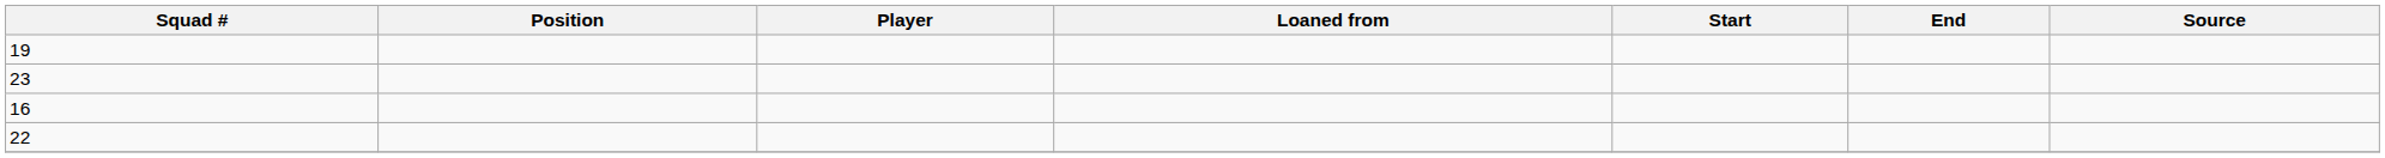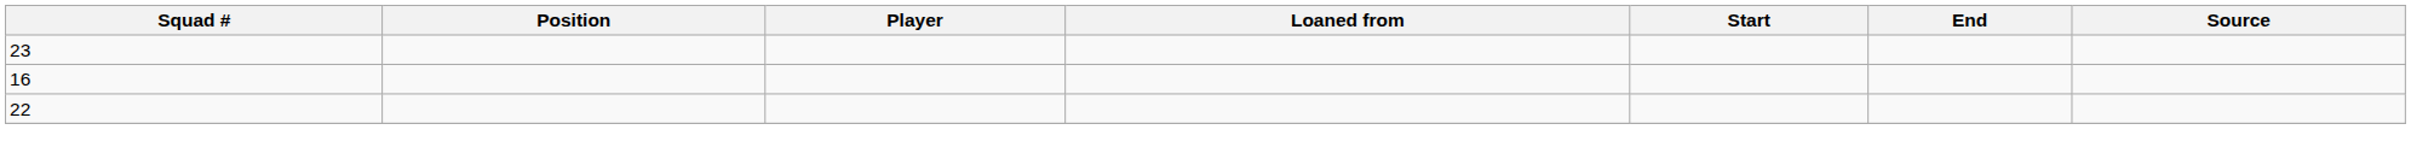- row: 19
